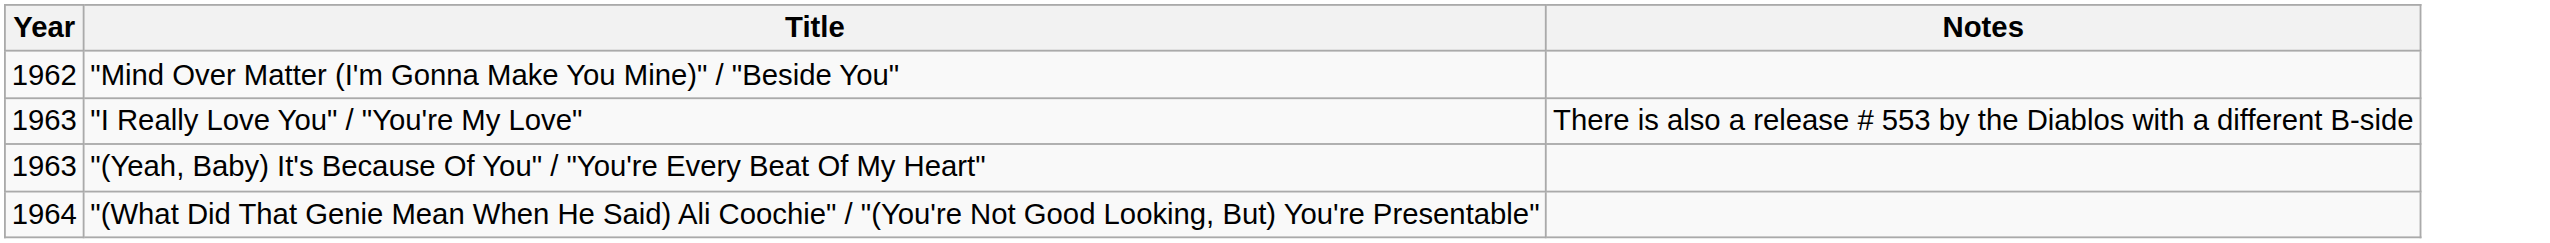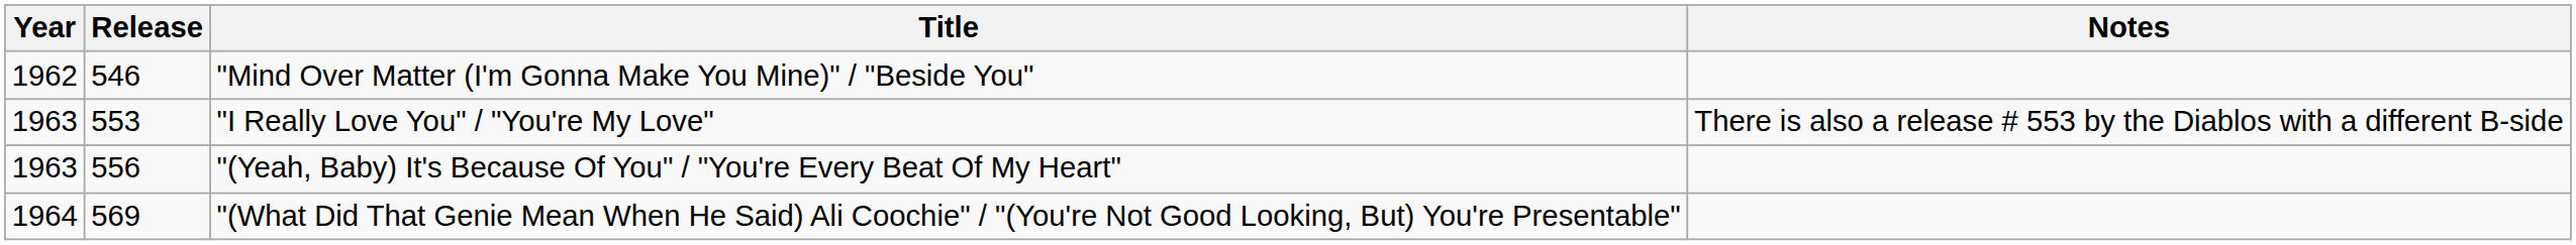+ column: Release | 546 | 553 | 556 | 569
